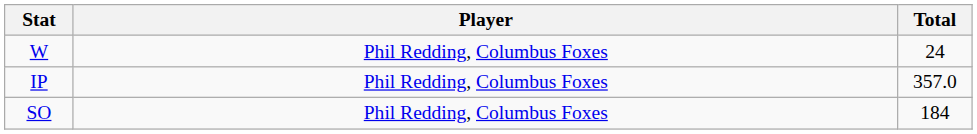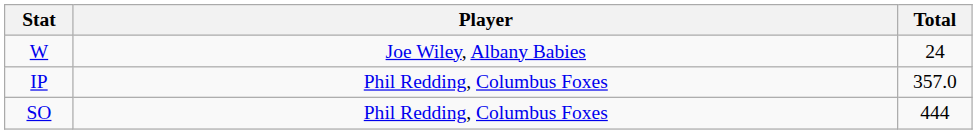W | Player: Phil Redding, Columbus Foxes -> Joe Wiley, Albany Babies
SO | Total: 184 -> 444
